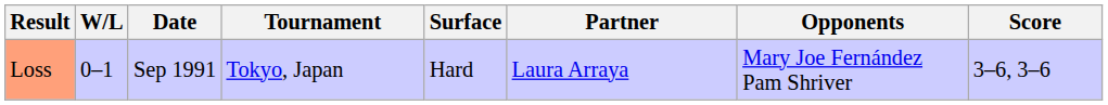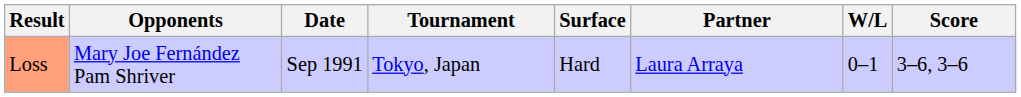columns swapped: W/L <-> Opponents
